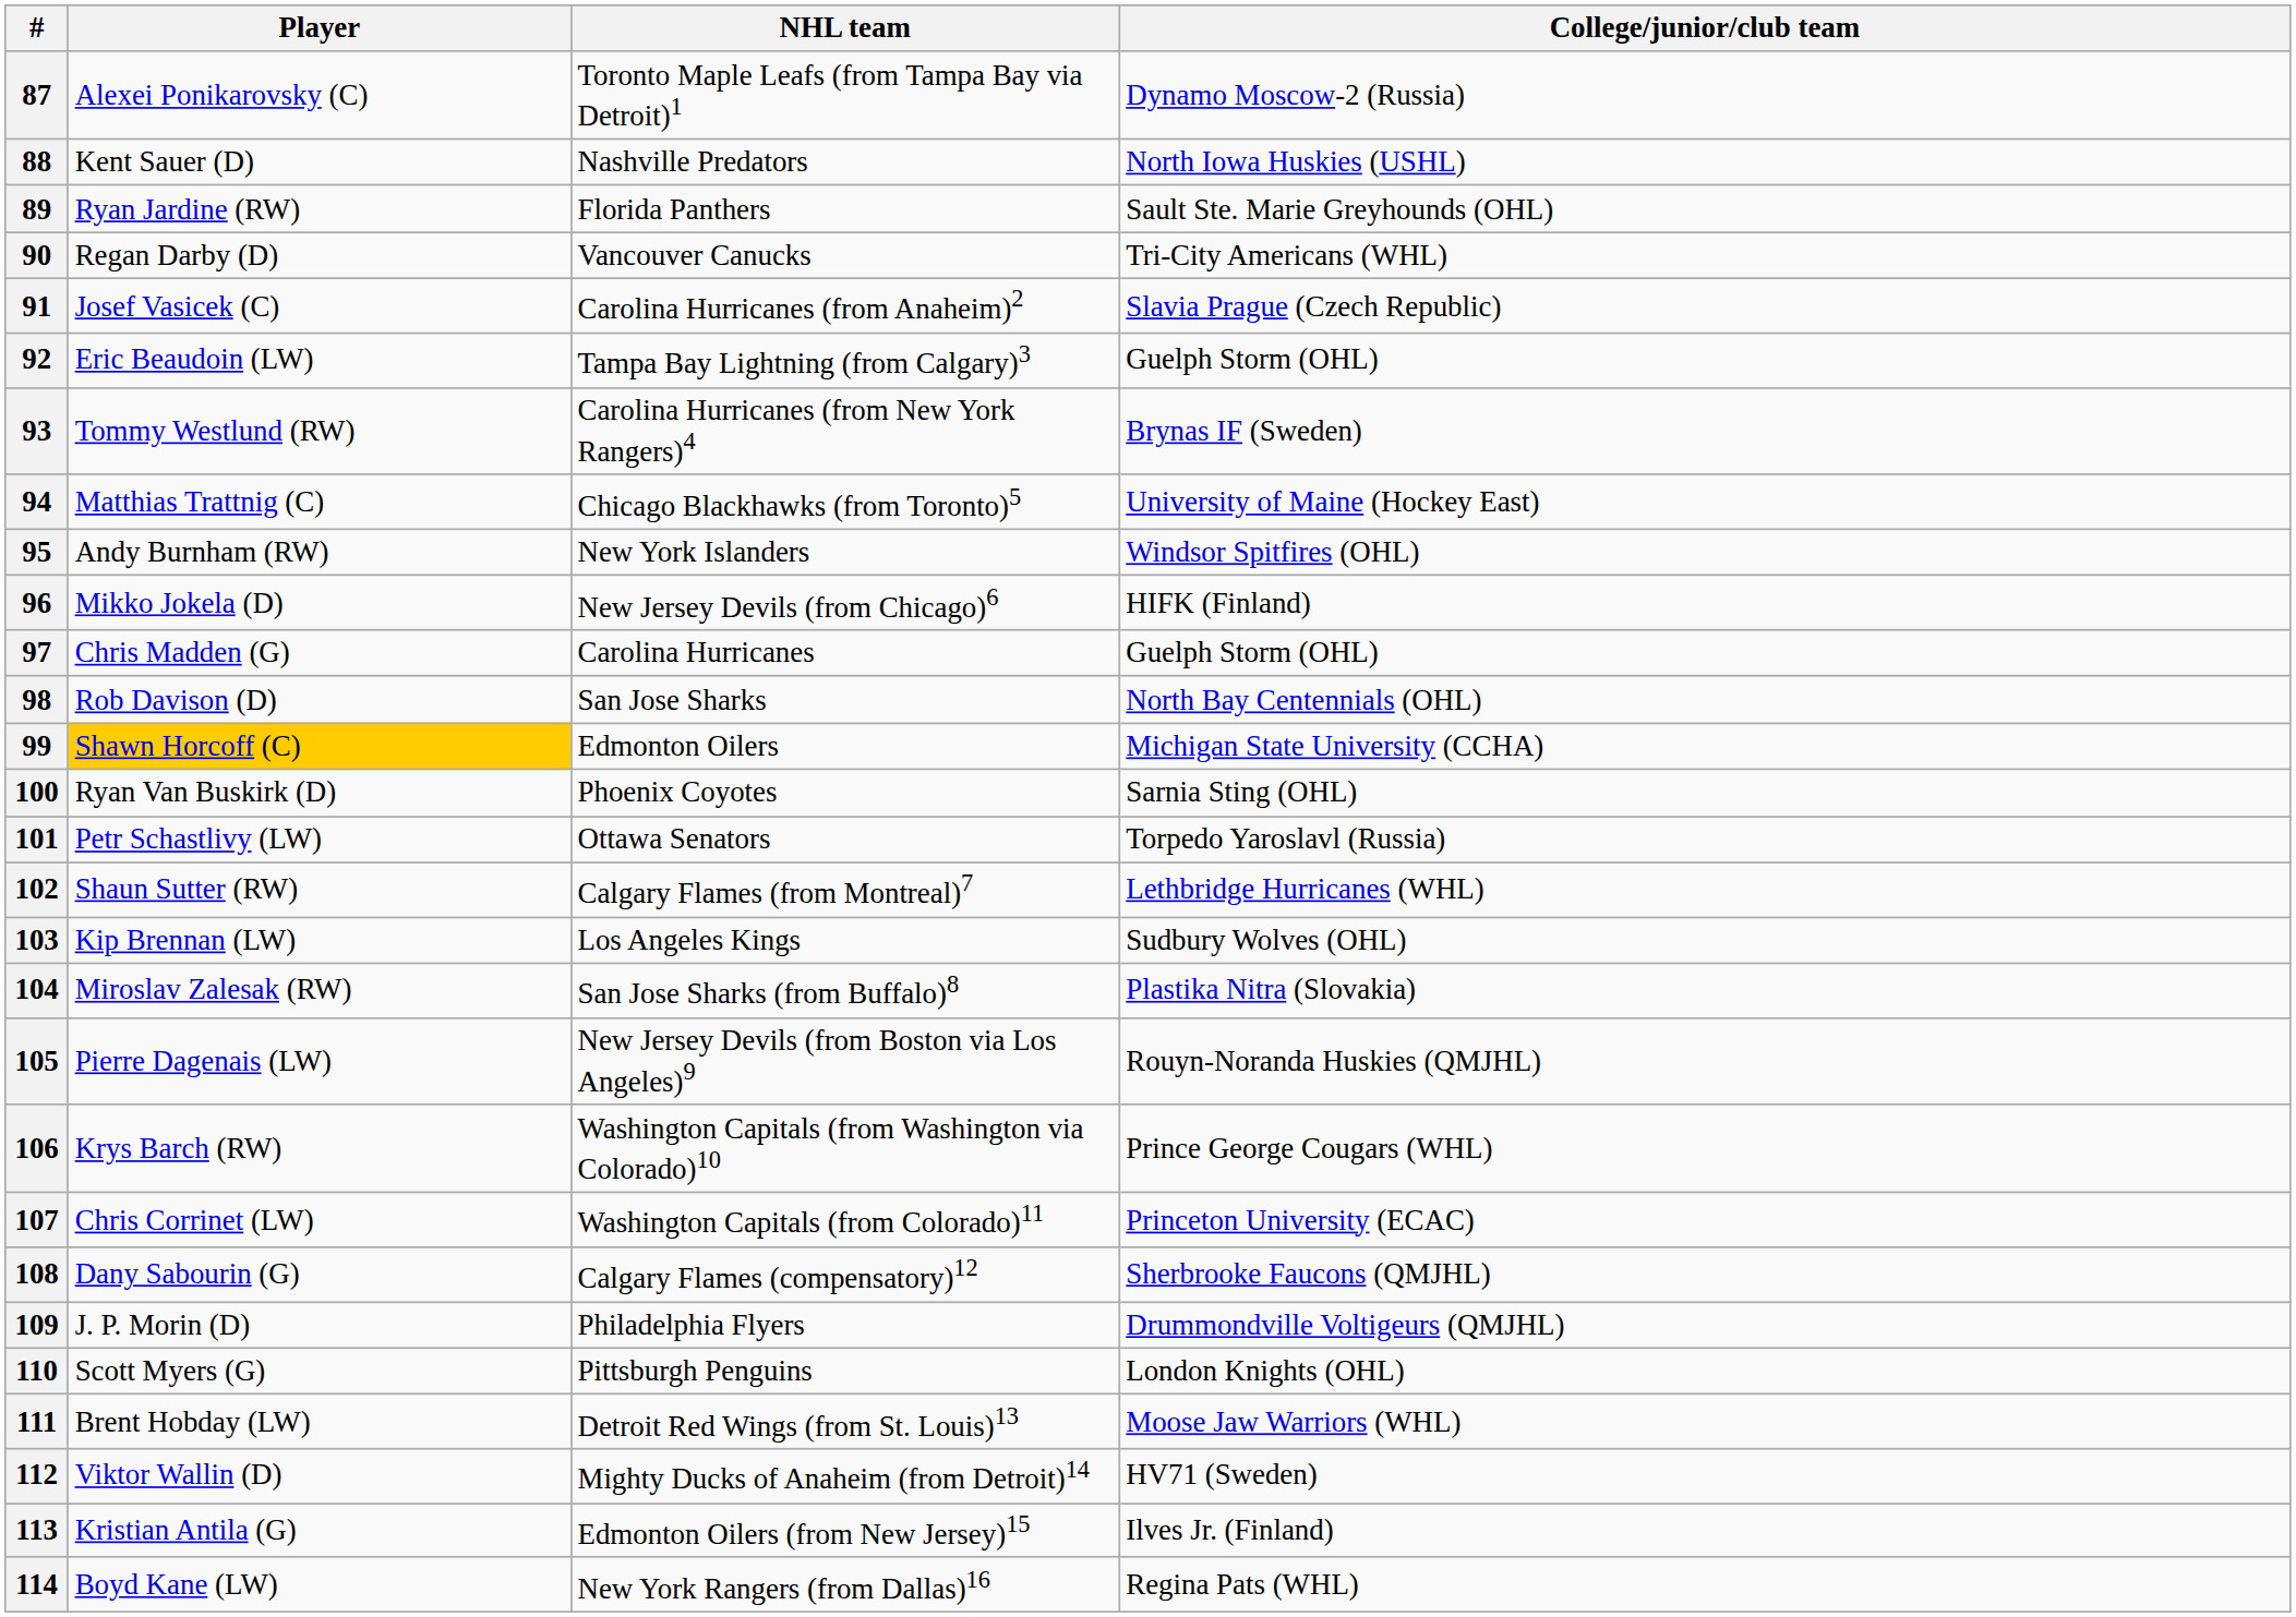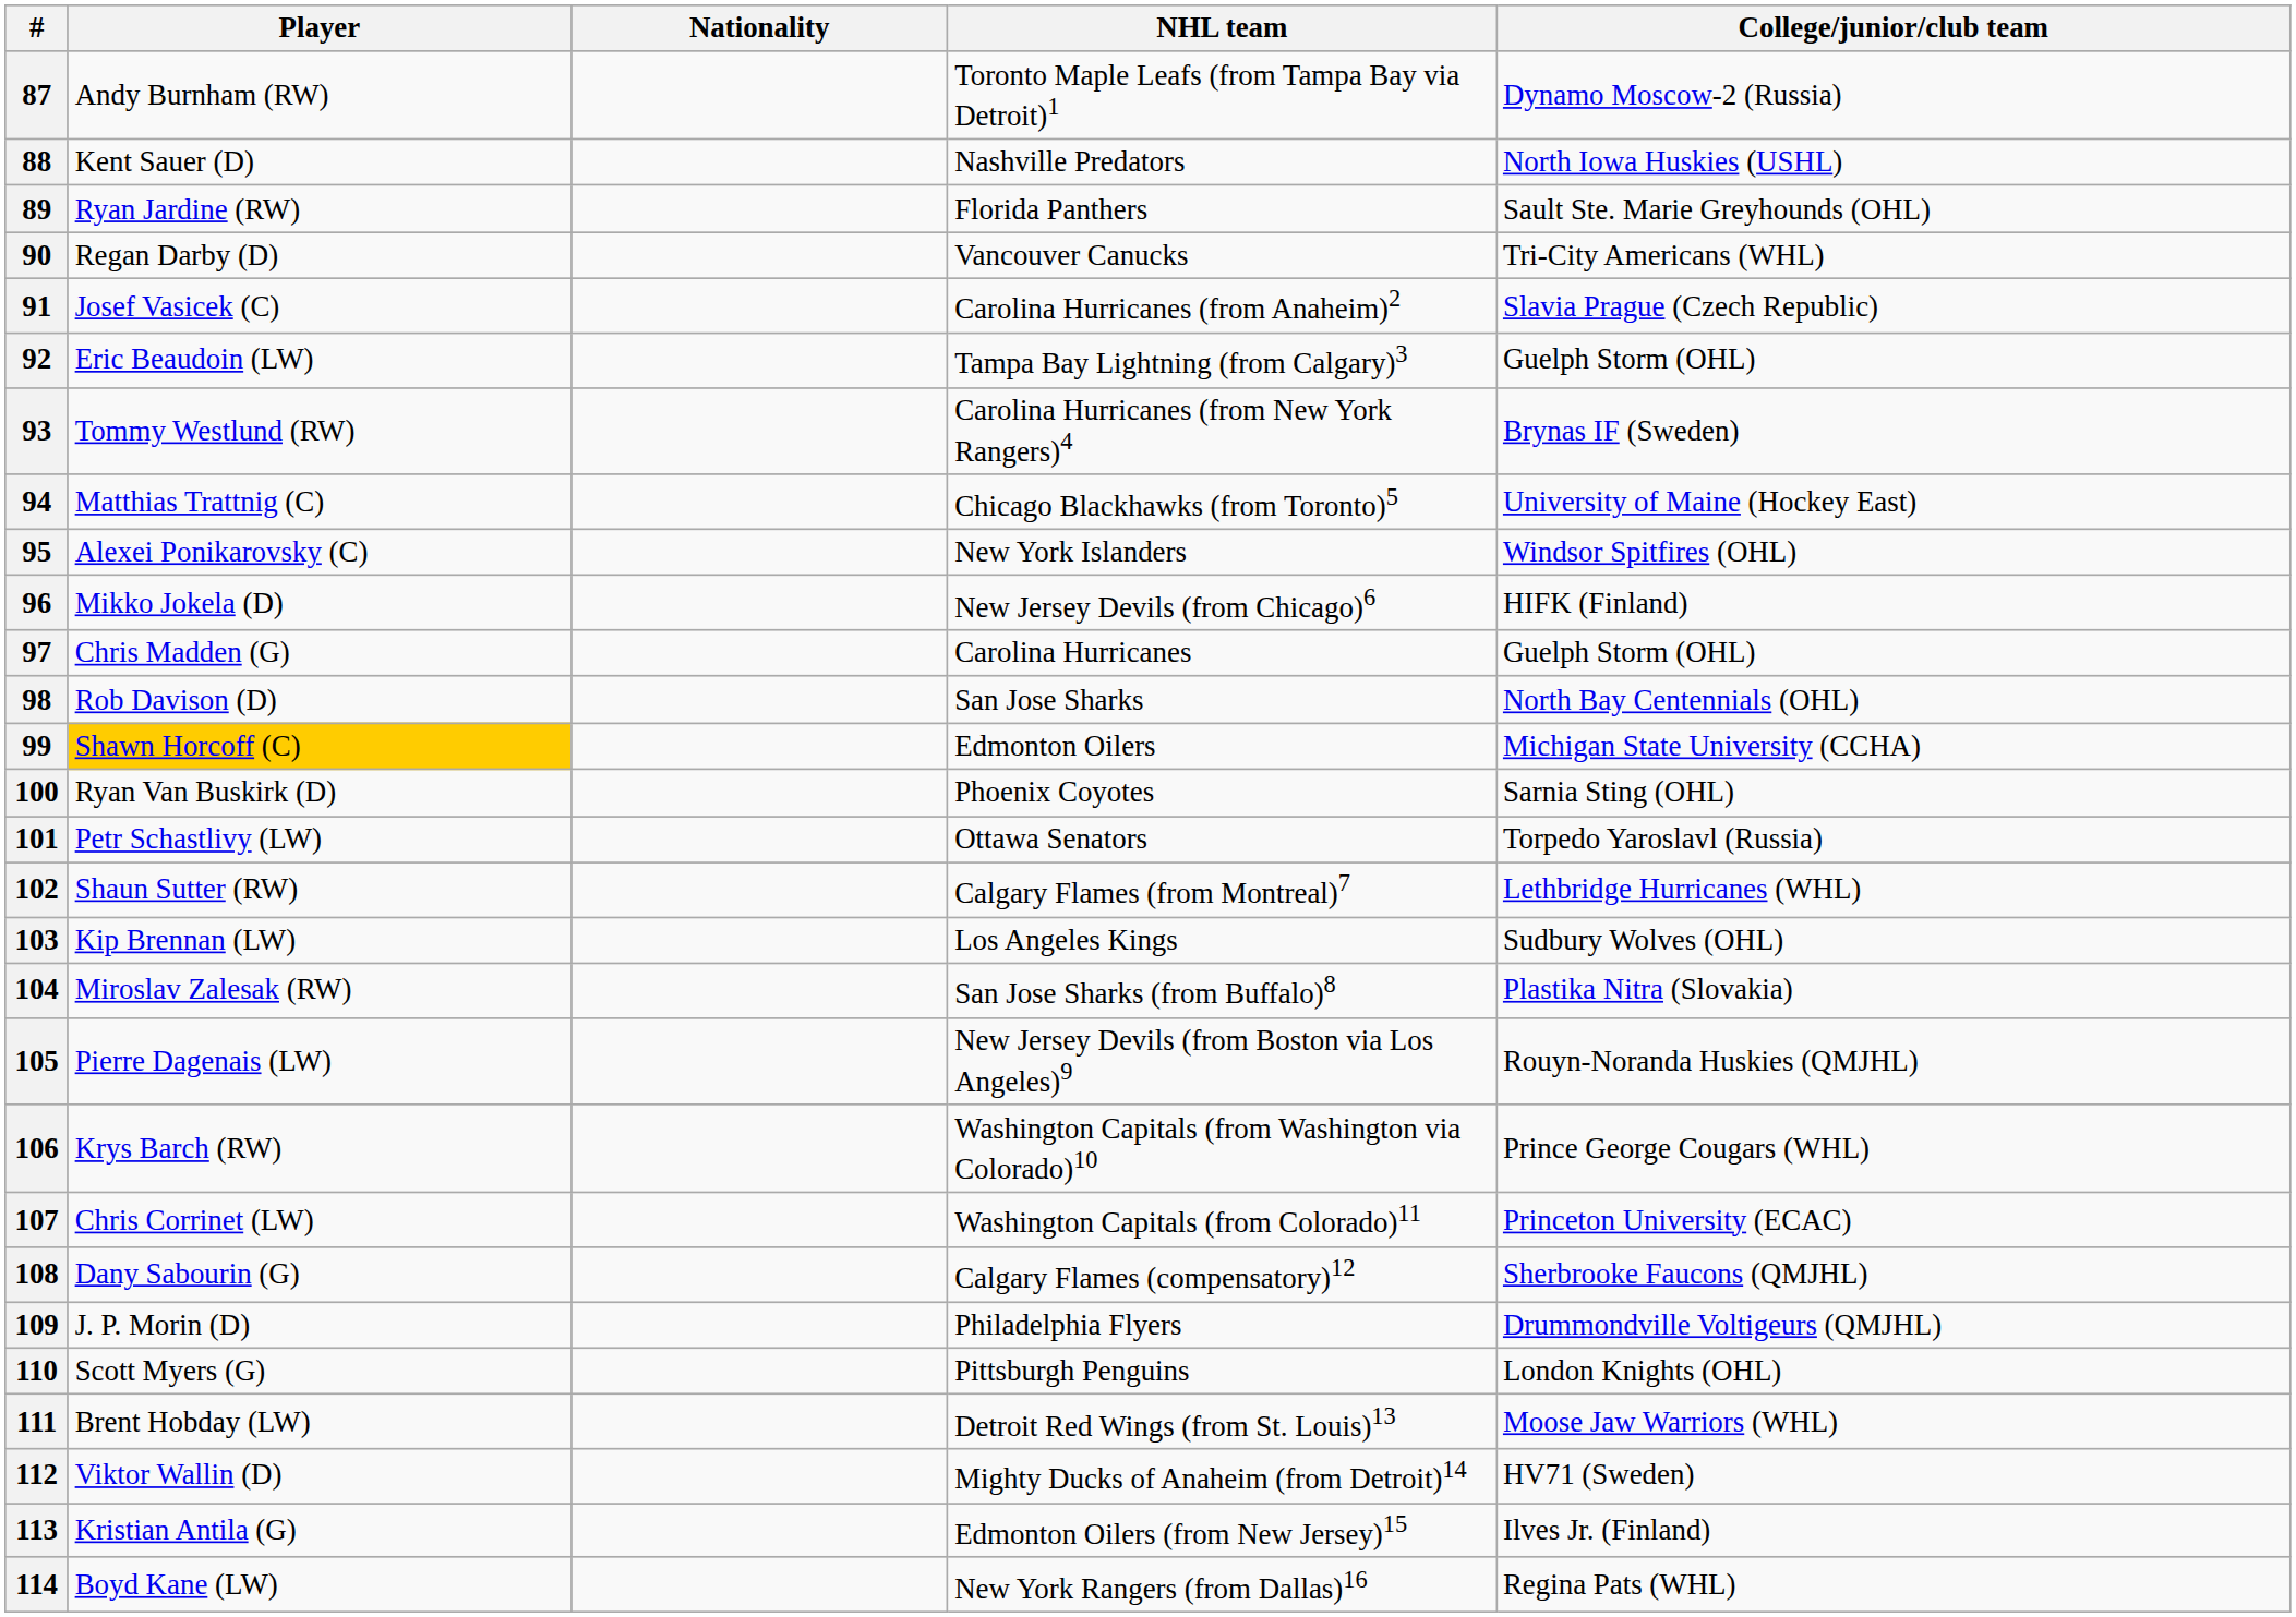+ column: Nationality
87 | Player: Alexei Ponikarovsky (C) -> Andy Burnham (RW)
95 | Player: Andy Burnham (RW) -> Alexei Ponikarovsky (C)
